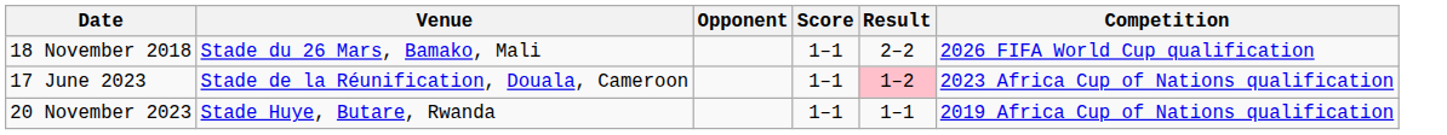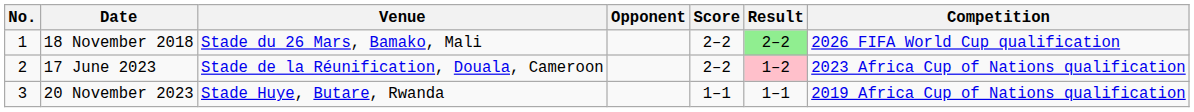+ column: No. | 1 | 2 | 3
18 November 2018 | Score: 1–1 -> 2–2
18 November 2018 | Result: no background -> lightgreen background
17 June 2023 | Score: 1–1 -> 2–2
